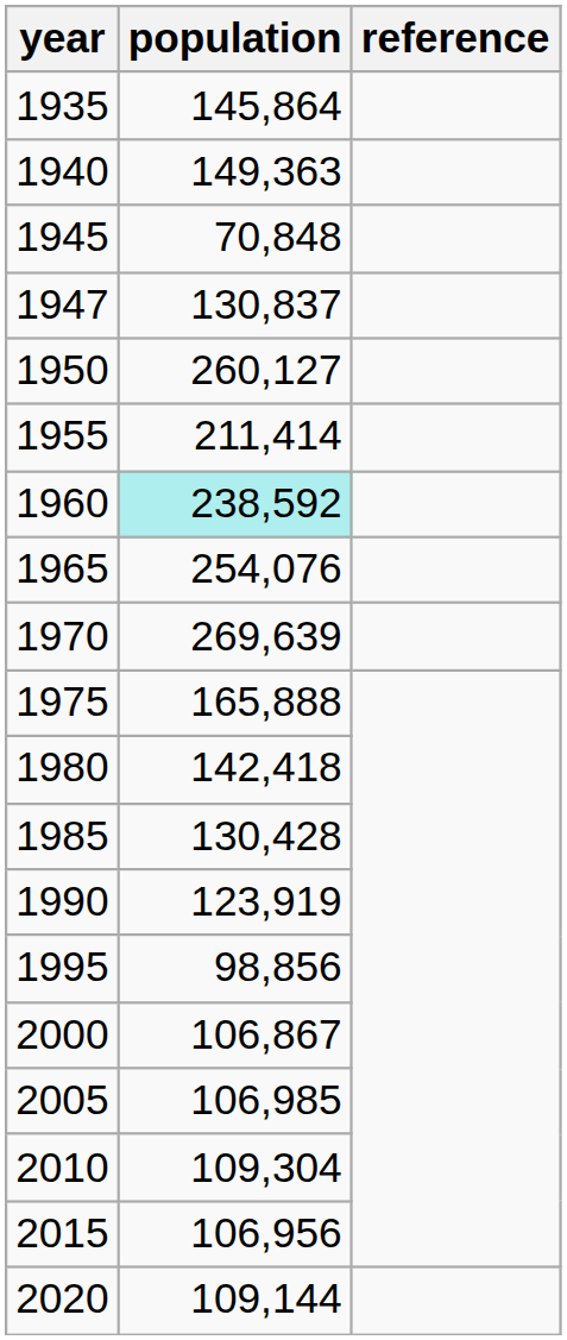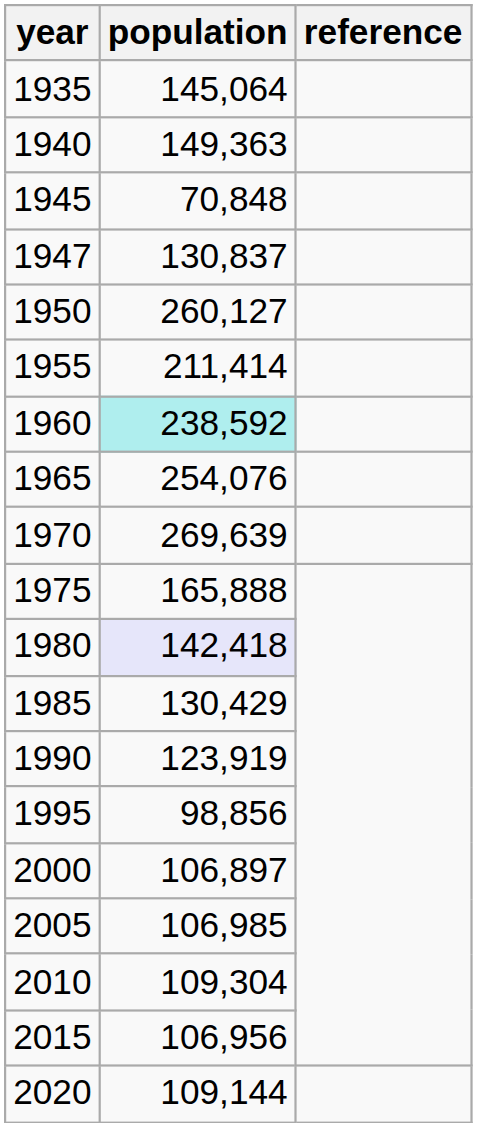1935 | population: 145,864 -> 145,064
1980 | population: no background -> lavender background
1985 | population: 130,428 -> 130,429
2000 | population: 106,867 -> 106,897
